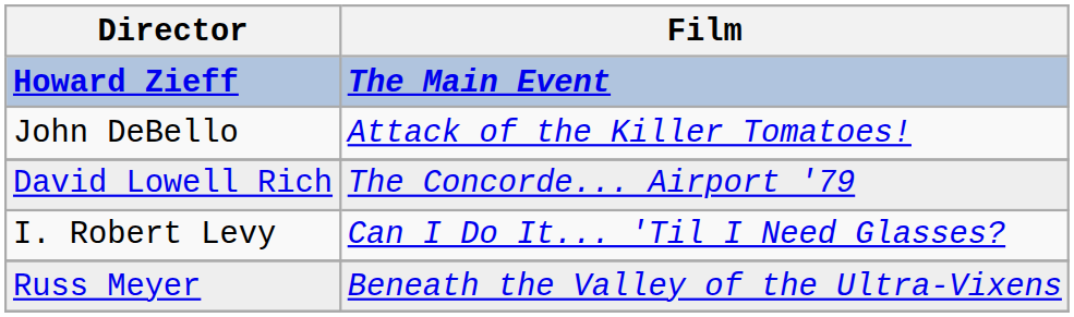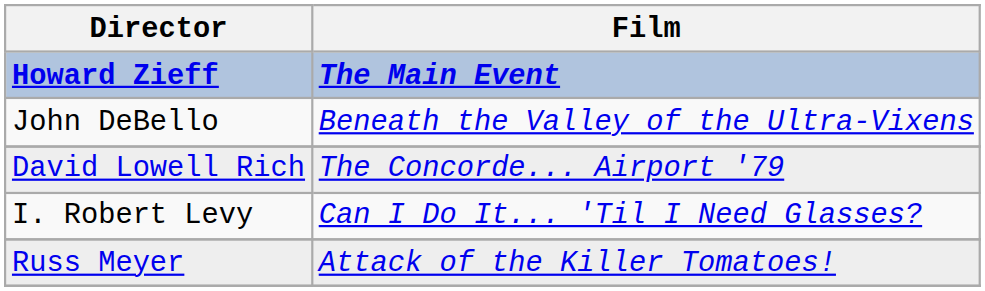John DeBello | Film: Attack of the Killer Tomatoes! -> Beneath the Valley of the Ultra-Vixens
Russ Meyer | Film: Beneath the Valley of the Ultra-Vixens -> Attack of the Killer Tomatoes!
